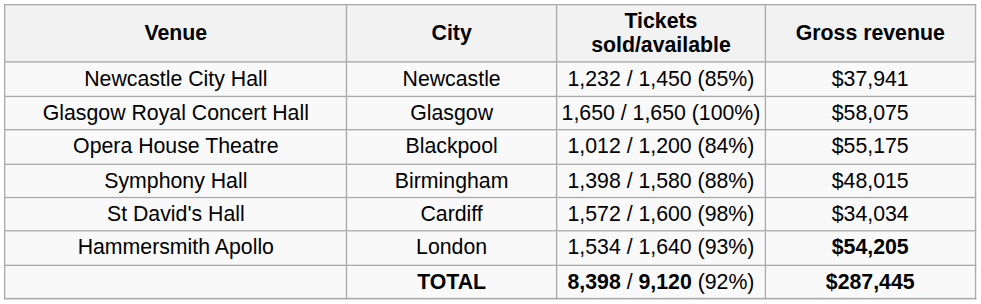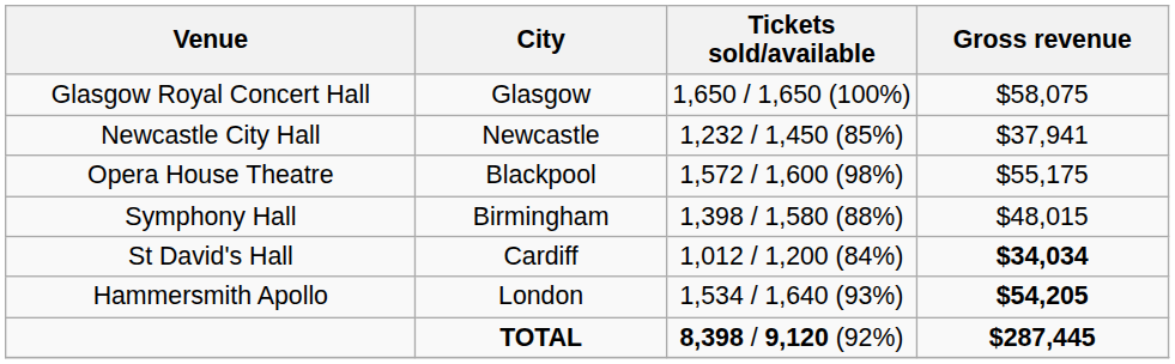rows swapped: Newcastle City Hall <-> Glasgow Royal Concert Hall
Opera House Theatre | Tickets sold/available: 1,012 / 1,200 (84%) -> 1,572 / 1,600 (98%)
St David's Hall | Tickets sold/available: 1,572 / 1,600 (98%) -> 1,012 / 1,200 (84%)
St David's Hall | Gross revenue: normal -> bold
